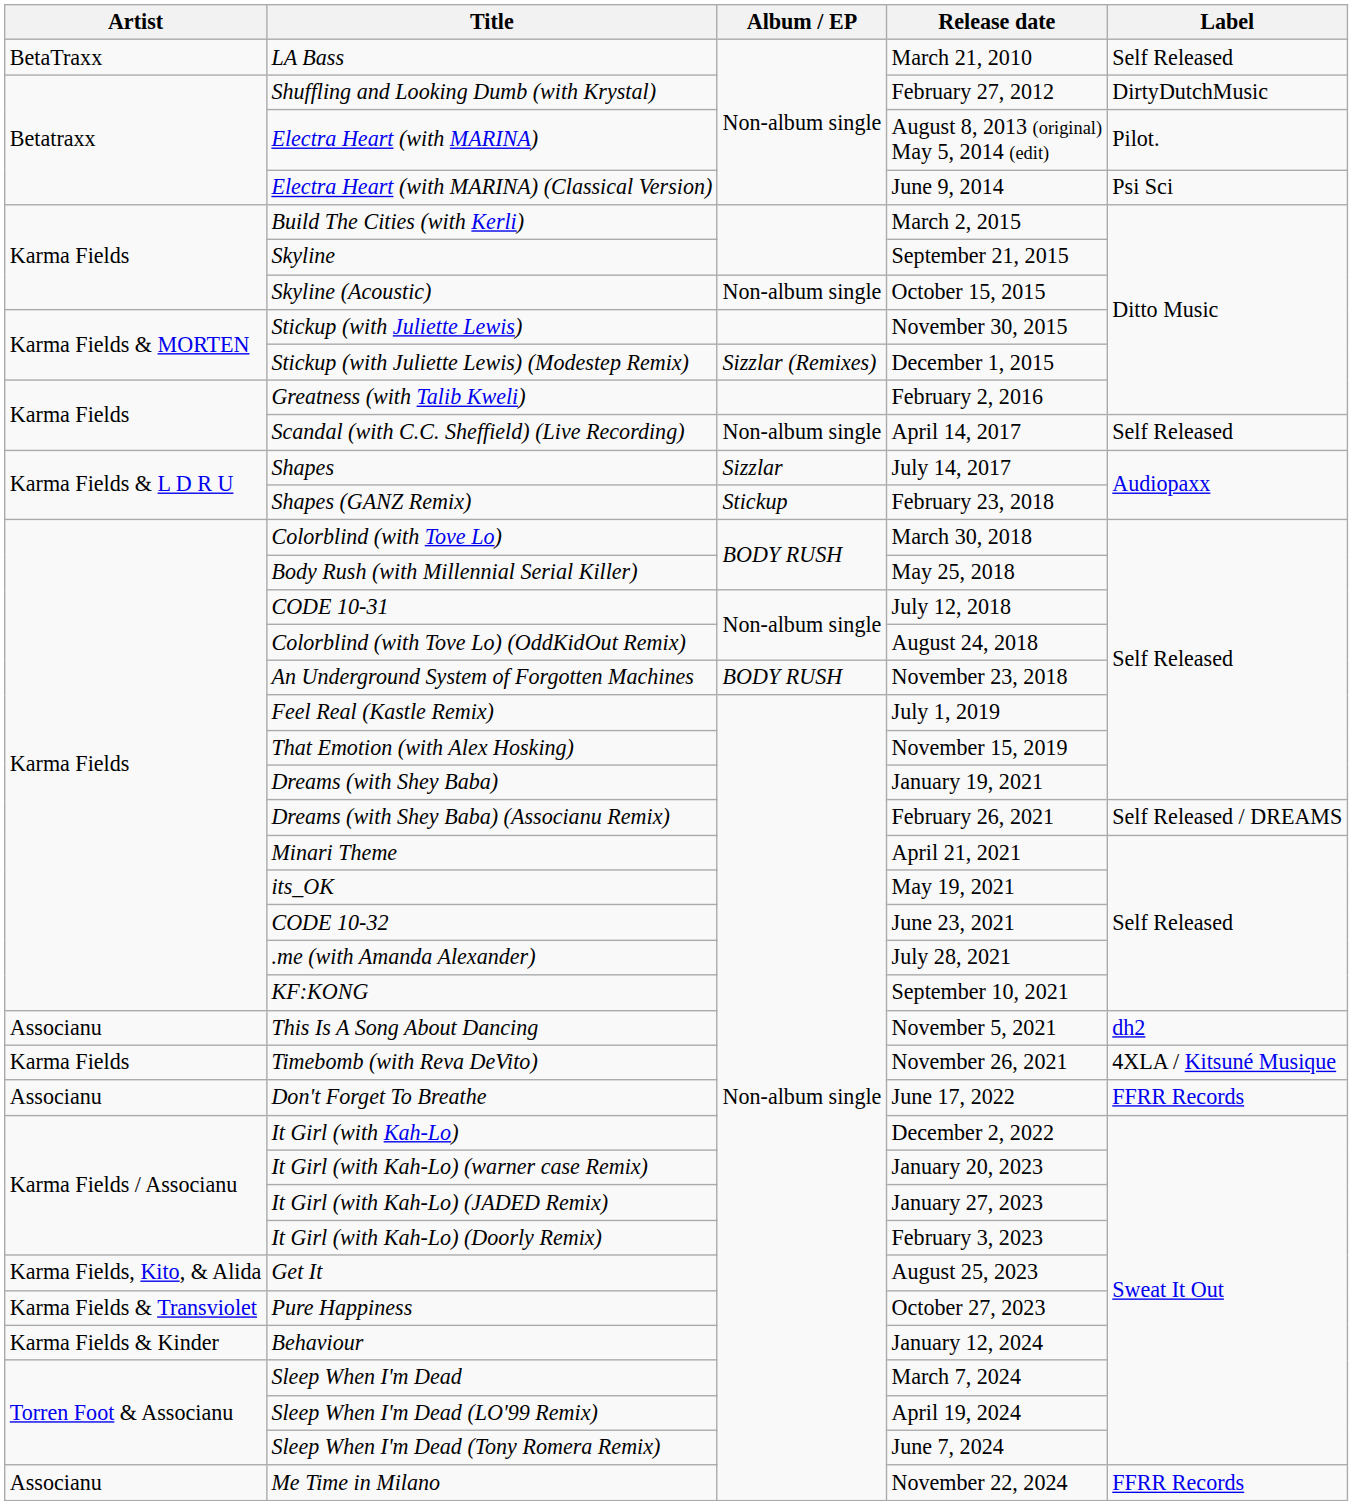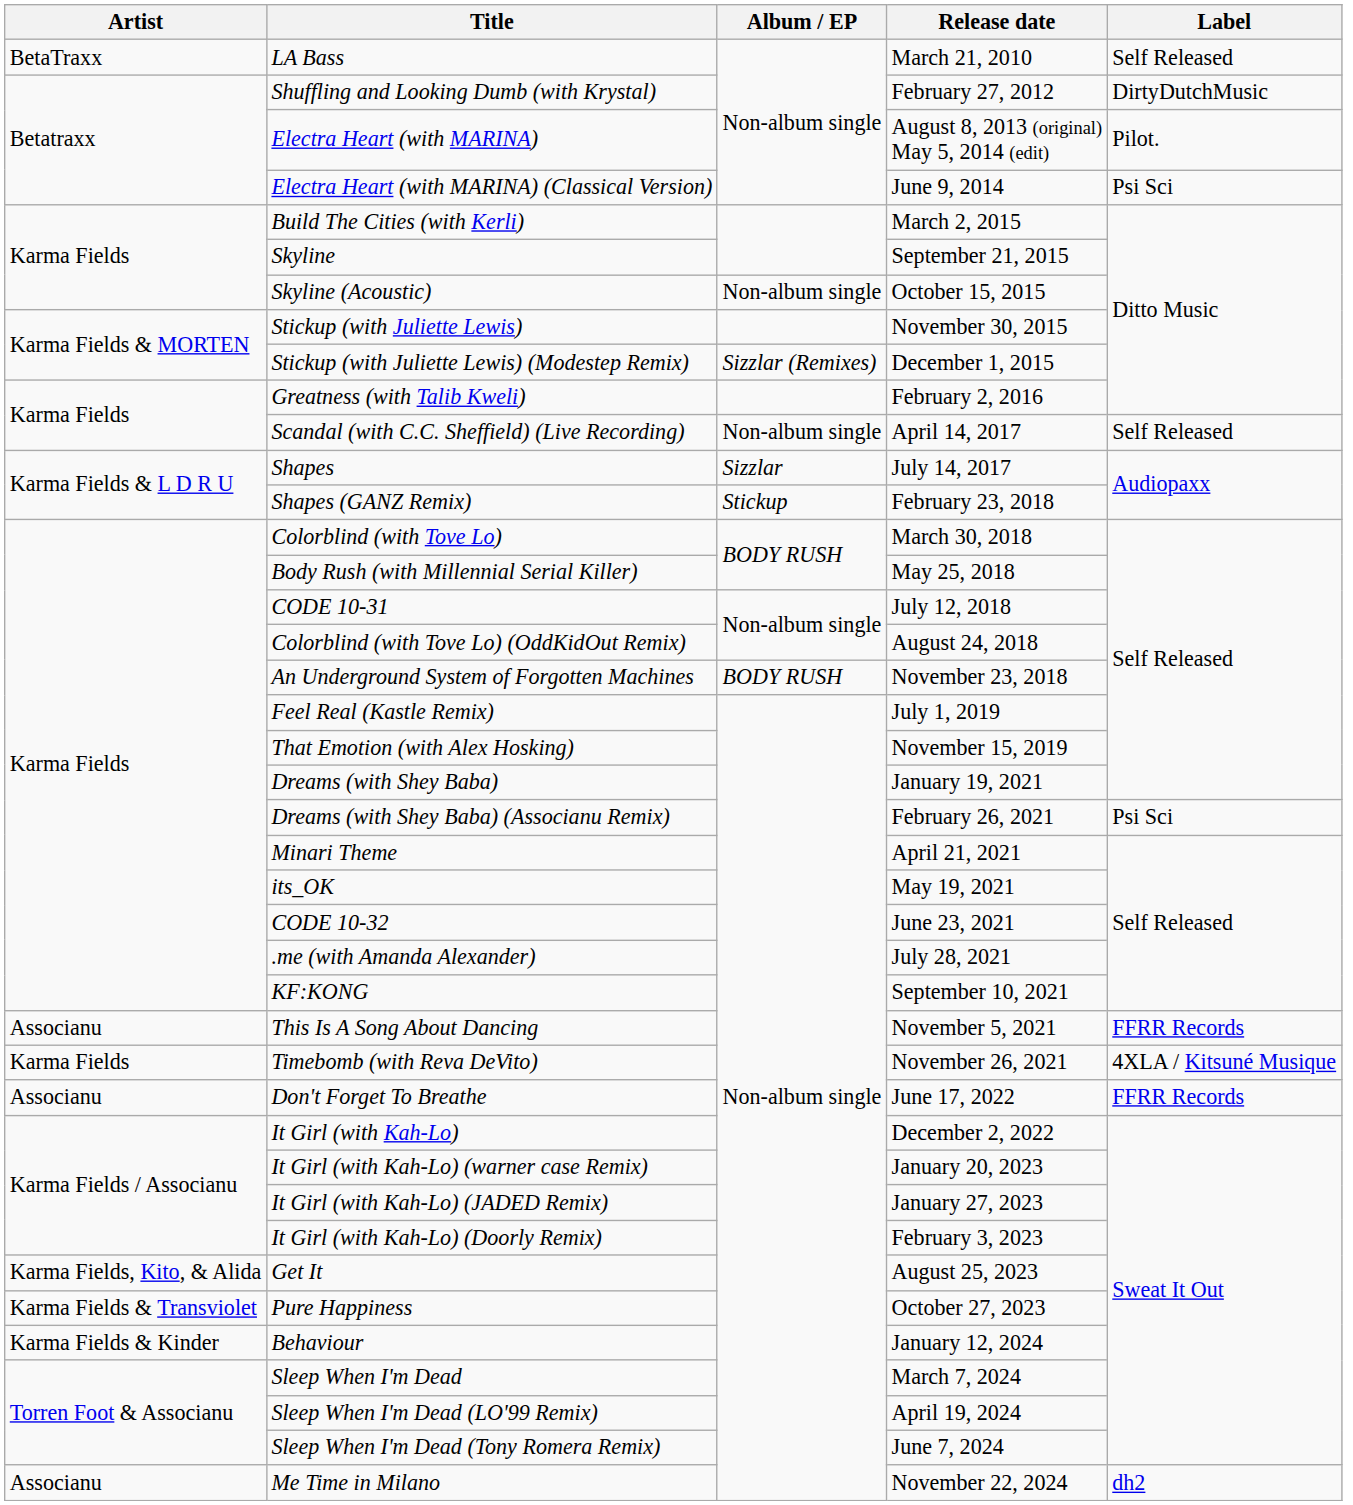Dreams (with Shey Baba) (Associanu Remix) | Label: Self Released / DREAMS -> Psi Sci
This Is A Song About Dancing | Label: dh2 -> FFRR Records
Me Time in Milano | Label: FFRR Records -> dh2
